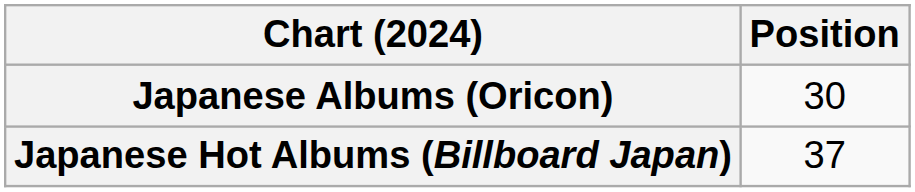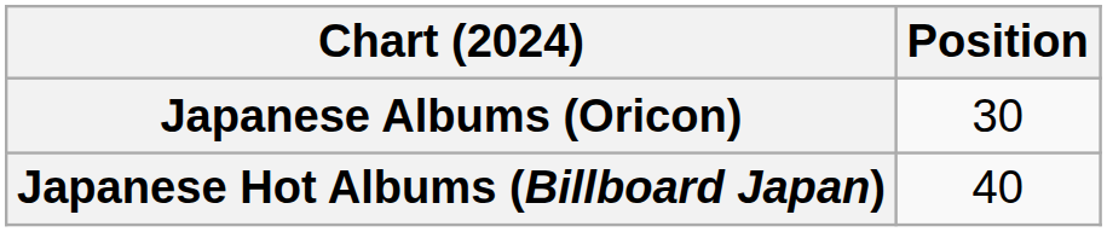Japanese Hot Albums (Billboard Japan) | Position: 37 -> 40
